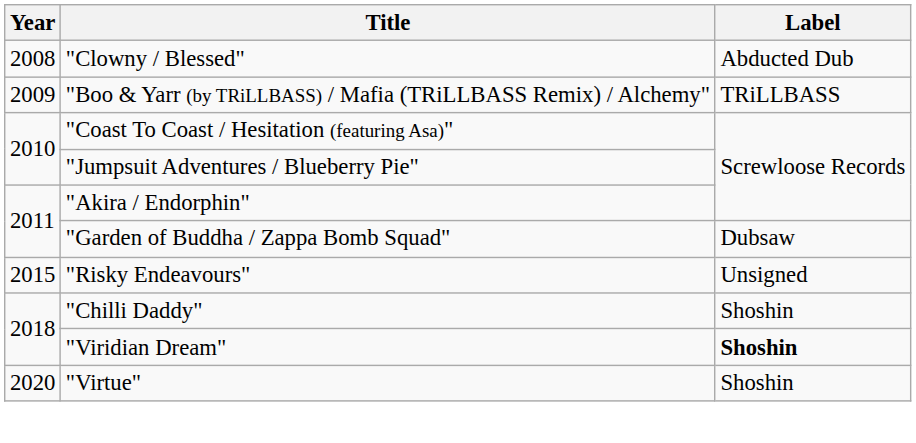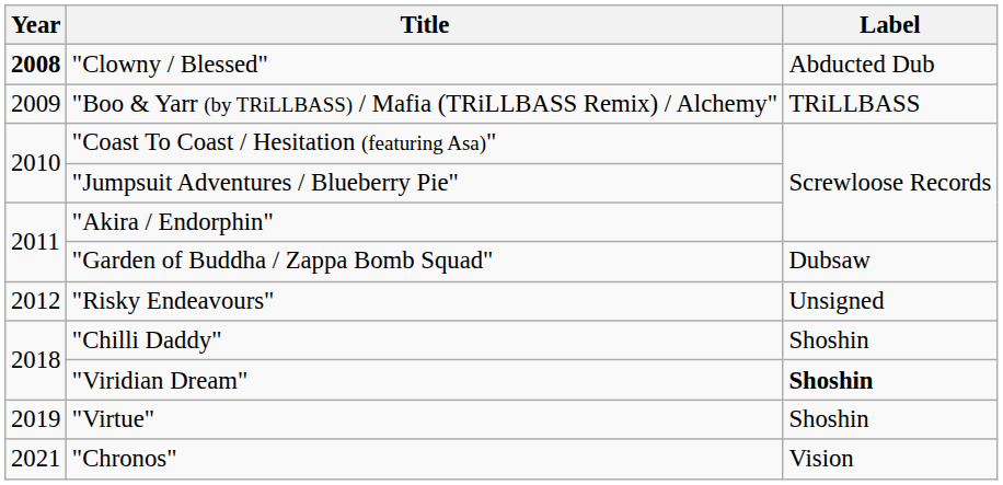"Clowny / Blessed" | Year: normal -> bold
"Risky Endeavours" | Year: 2015 -> 2012
"Virtue" | Year: 2020 -> 2019
+ row: 2021 | "Chronos" | Vision
